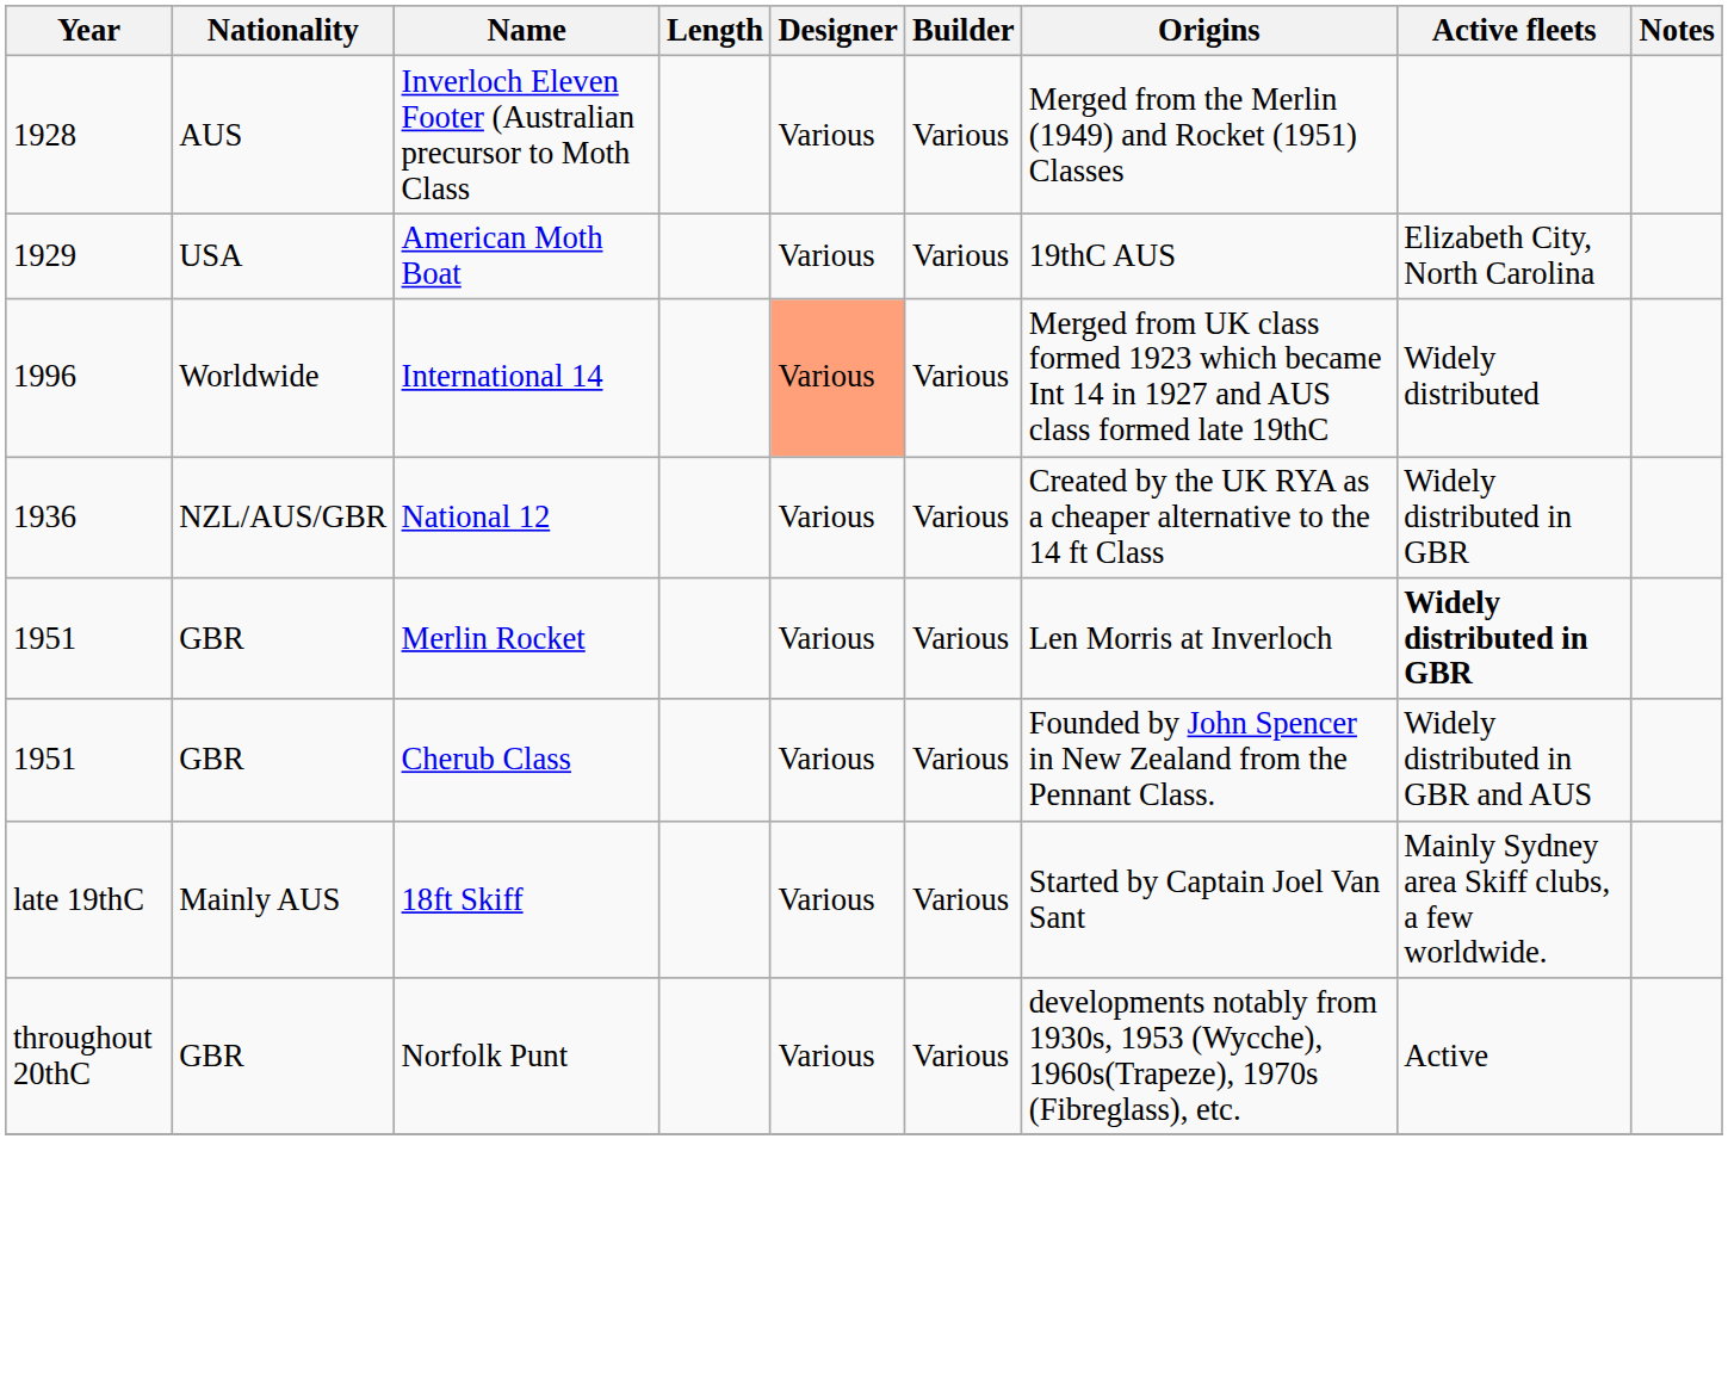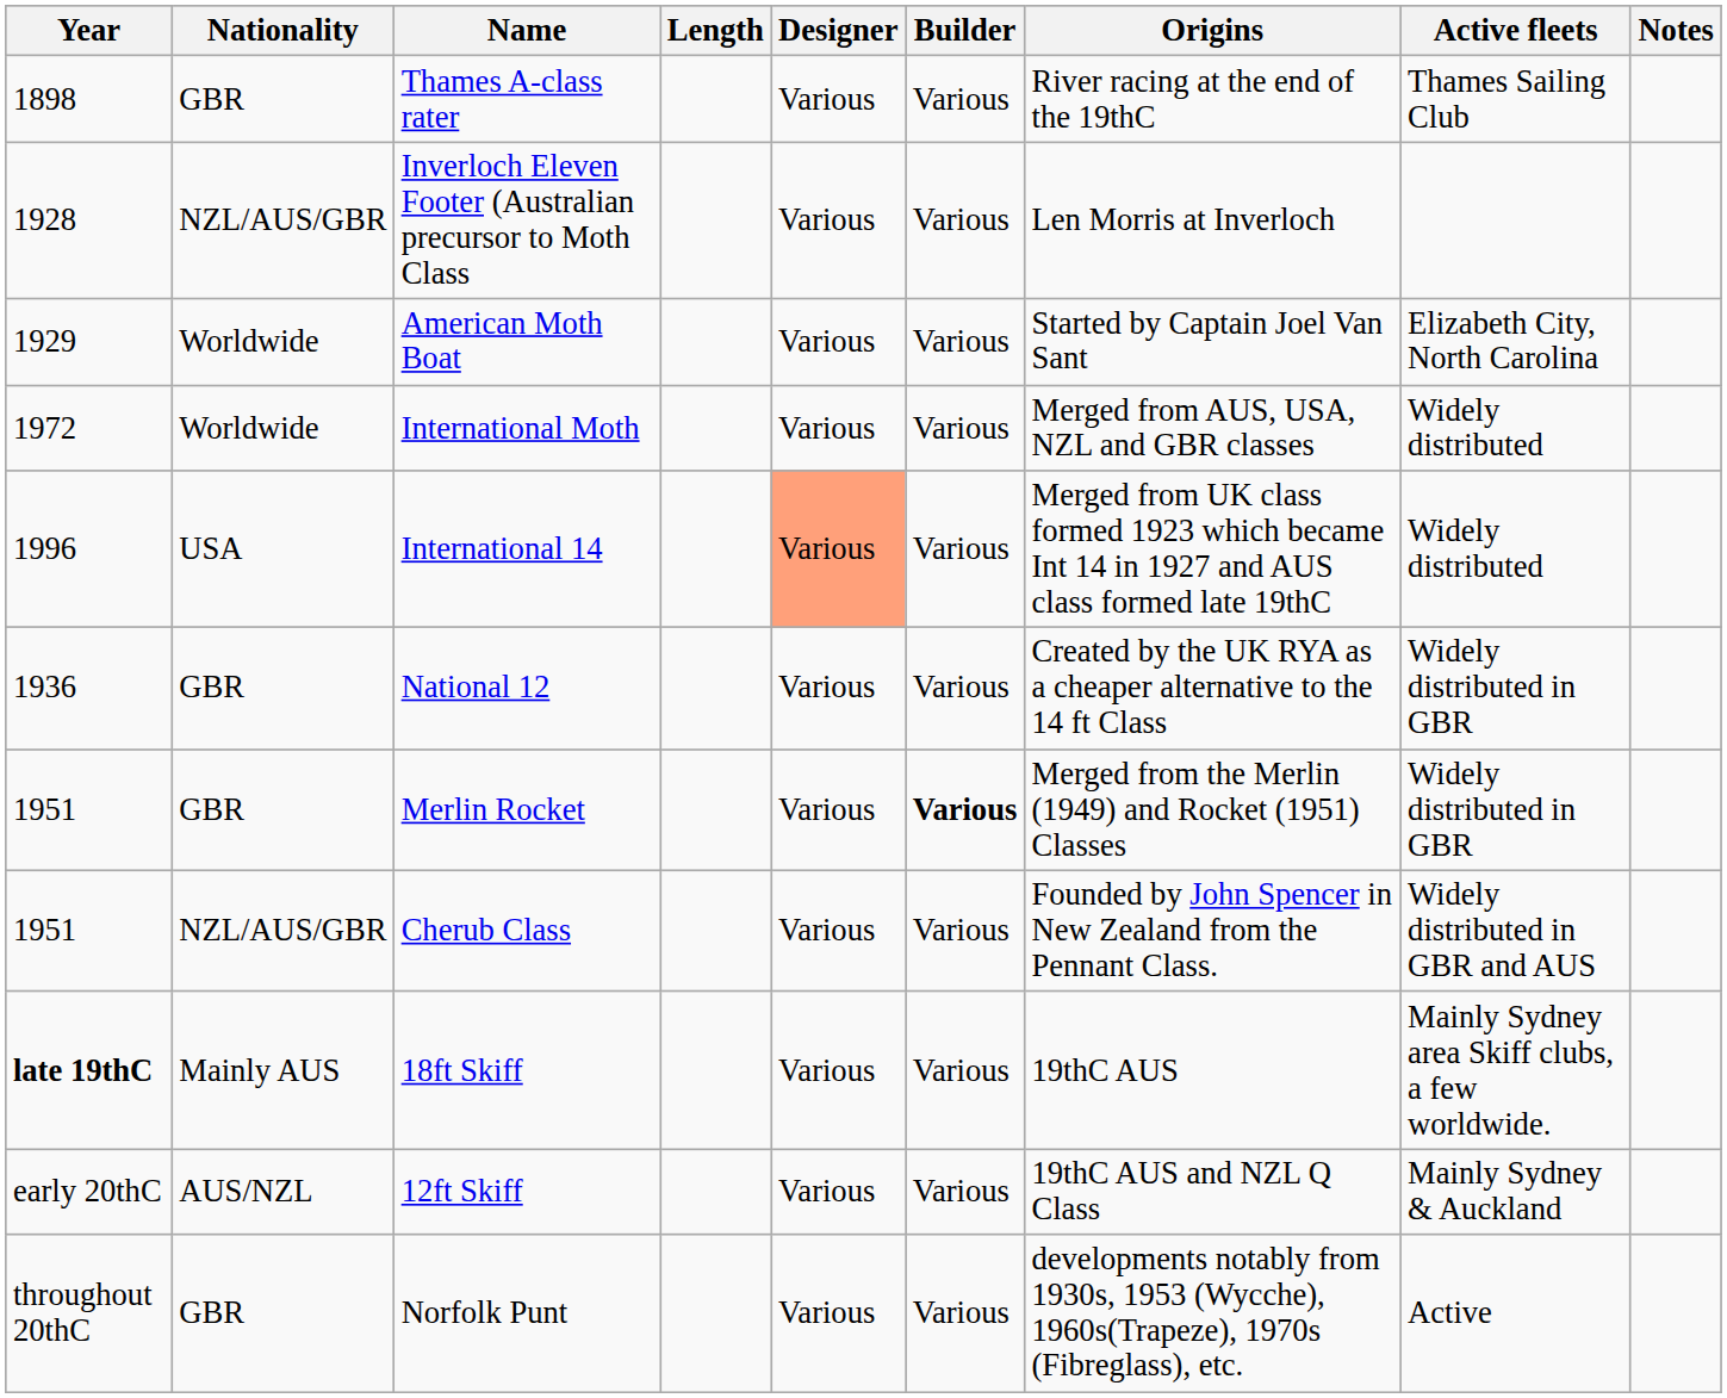+ row: 1898 | GBR | Thames A-class rater | Various | Various | River racing at the end of the 19thC | Thames Sailing Club
Inverloch Eleven Footer (Australian precursor to Moth Class | Nationality: AUS -> NZL/AUS/GBR
Inverloch Eleven Footer (Australian precursor to Moth Class | Origins: Merged from the Merlin (1949) and Rocket (1951) Classes -> Len Morris at Inverloch
American Moth Boat | Nationality: USA -> Worldwide
American Moth Boat | Origins: 19thC AUS -> Started by Captain Joel Van Sant
+ row: 1972 | Worldwide | International Moth | Various | Various | Merged from AUS, USA, NZL and GBR classes | Widely distributed
International 14 | Nationality: Worldwide -> USA
National 12 | Nationality: NZL/AUS/GBR -> GBR
Merlin Rocket | Builder: normal -> bold
Merlin Rocket | Origins: Len Morris at Inverloch -> Merged from the Merlin (1949) and Rocket (1951) Classes
Merlin Rocket | Active fleets: bold -> normal
Cherub Class | Nationality: GBR -> NZL/AUS/GBR
18ft Skiff | Year: normal -> bold
18ft Skiff | Origins: Started by Captain Joel Van Sant -> 19thC AUS
+ row: early 20thC | AUS/NZL | 12ft Skiff | Various | Various | 19thC AUS and NZL Q Class | Mainly Sydney & Auckland
